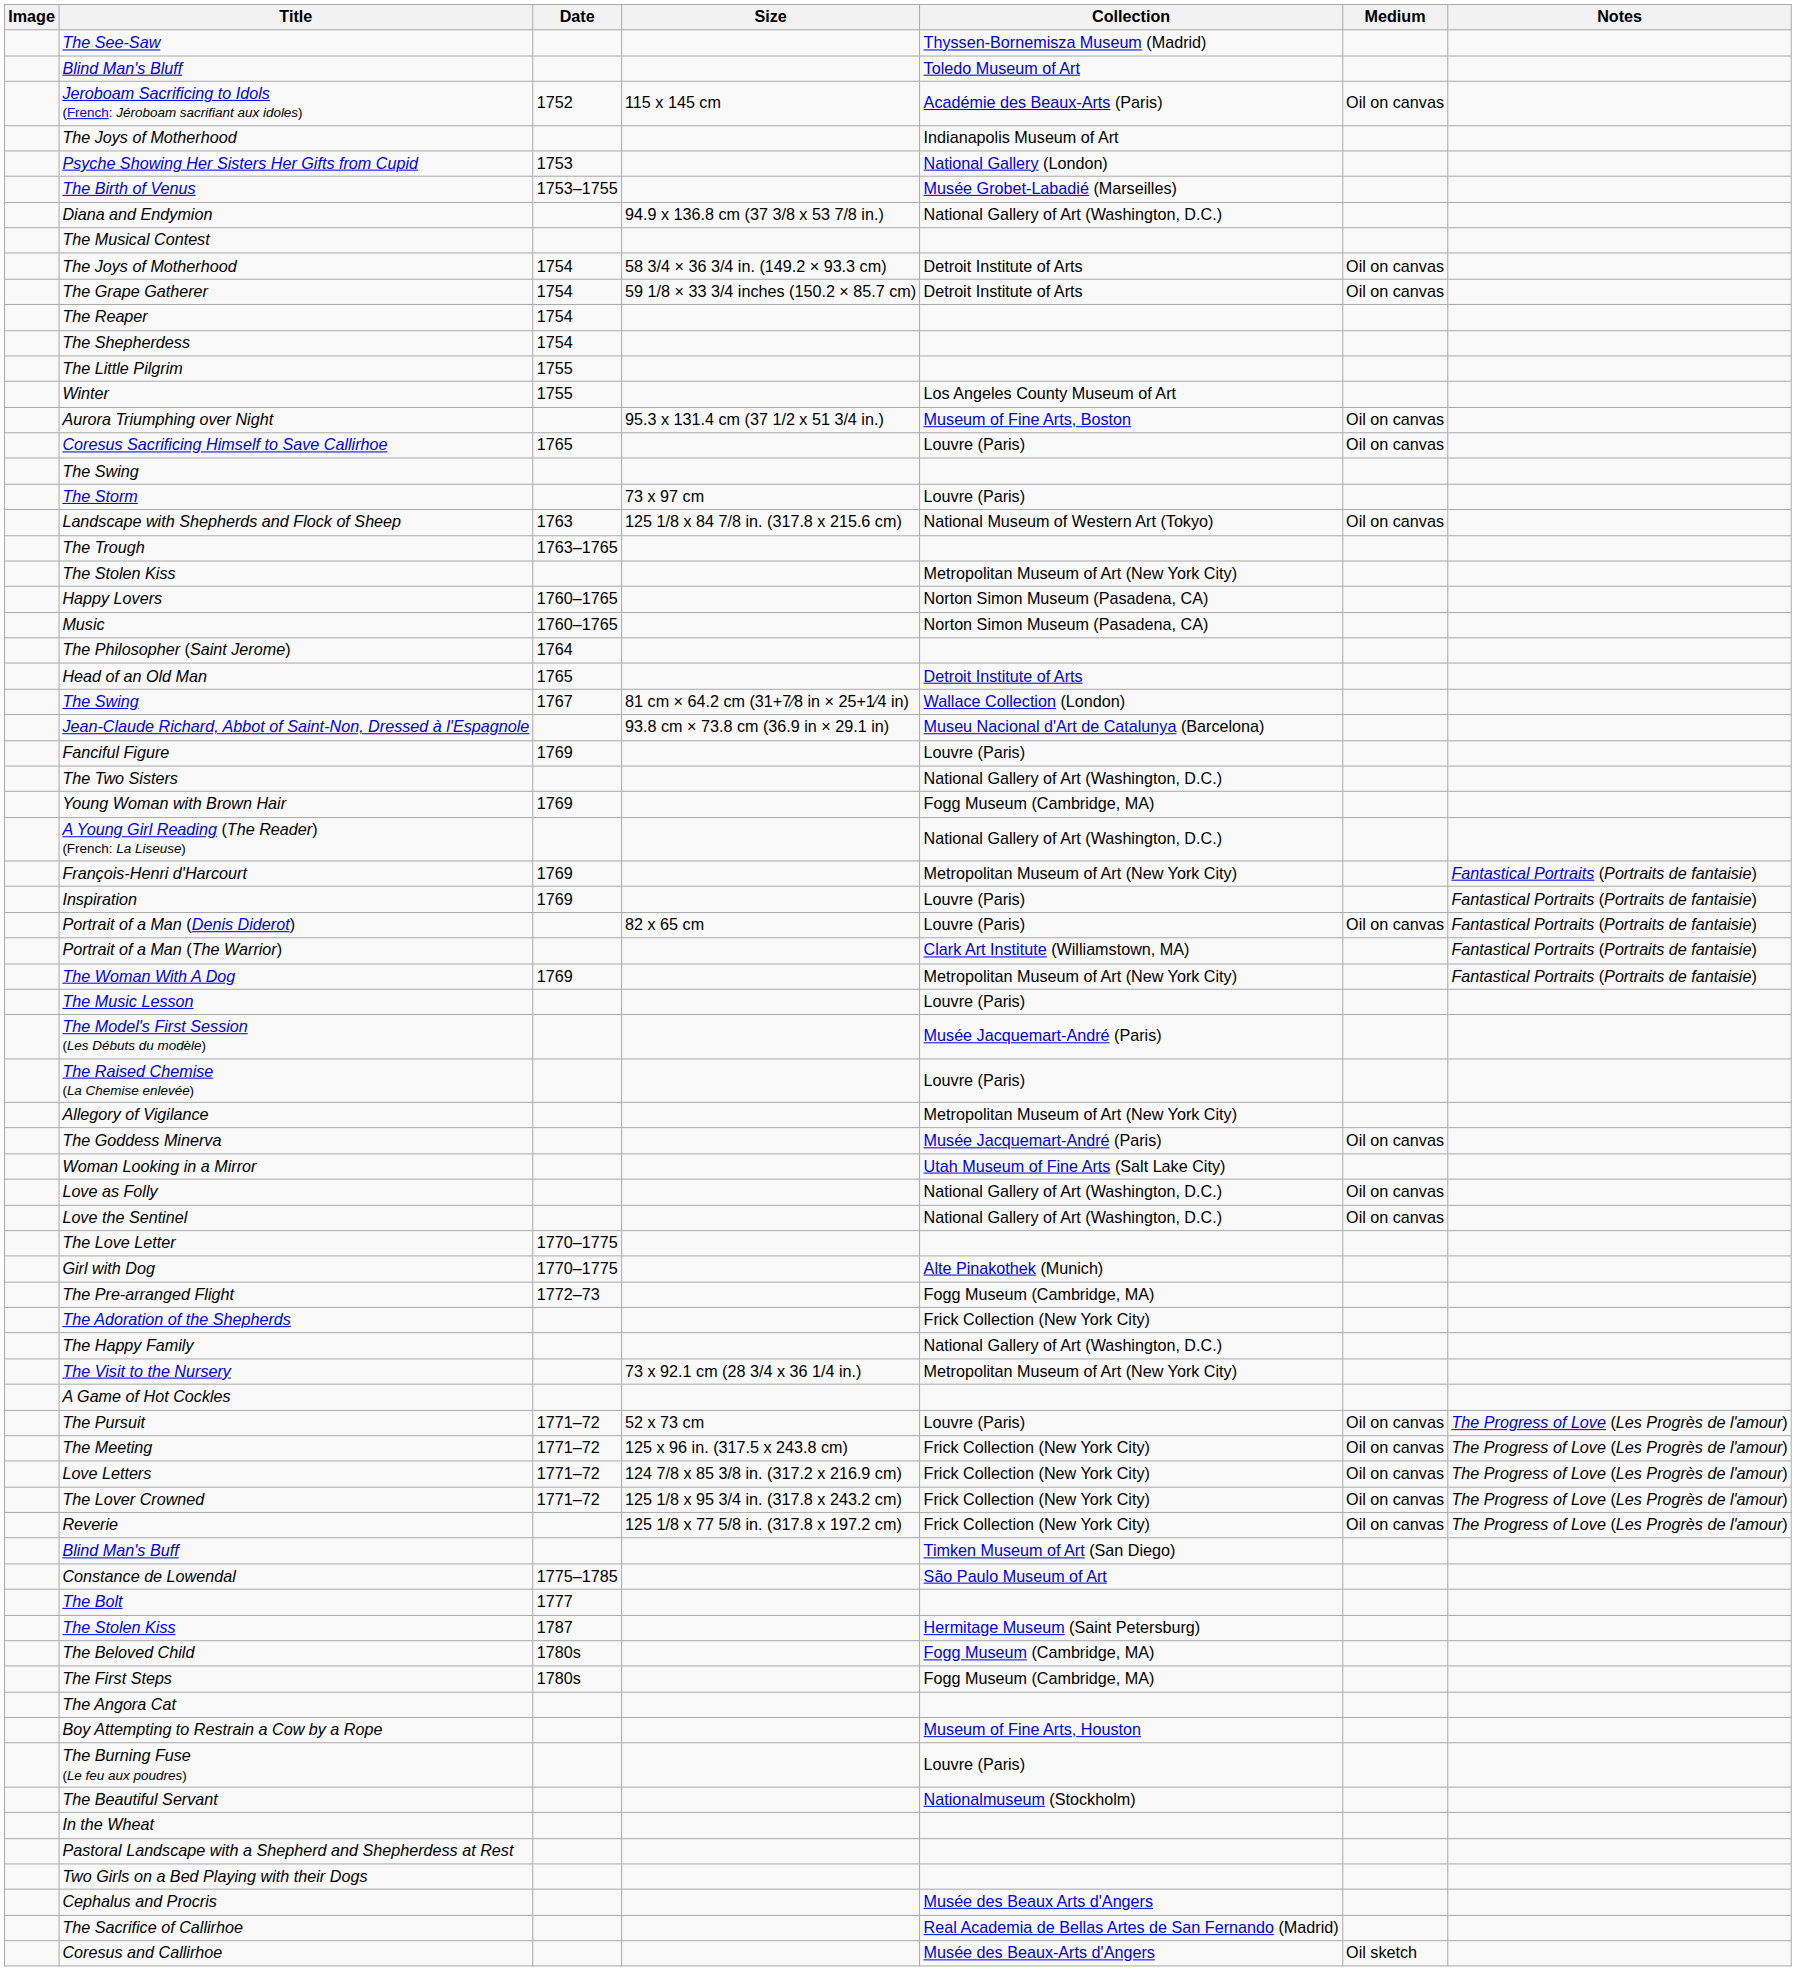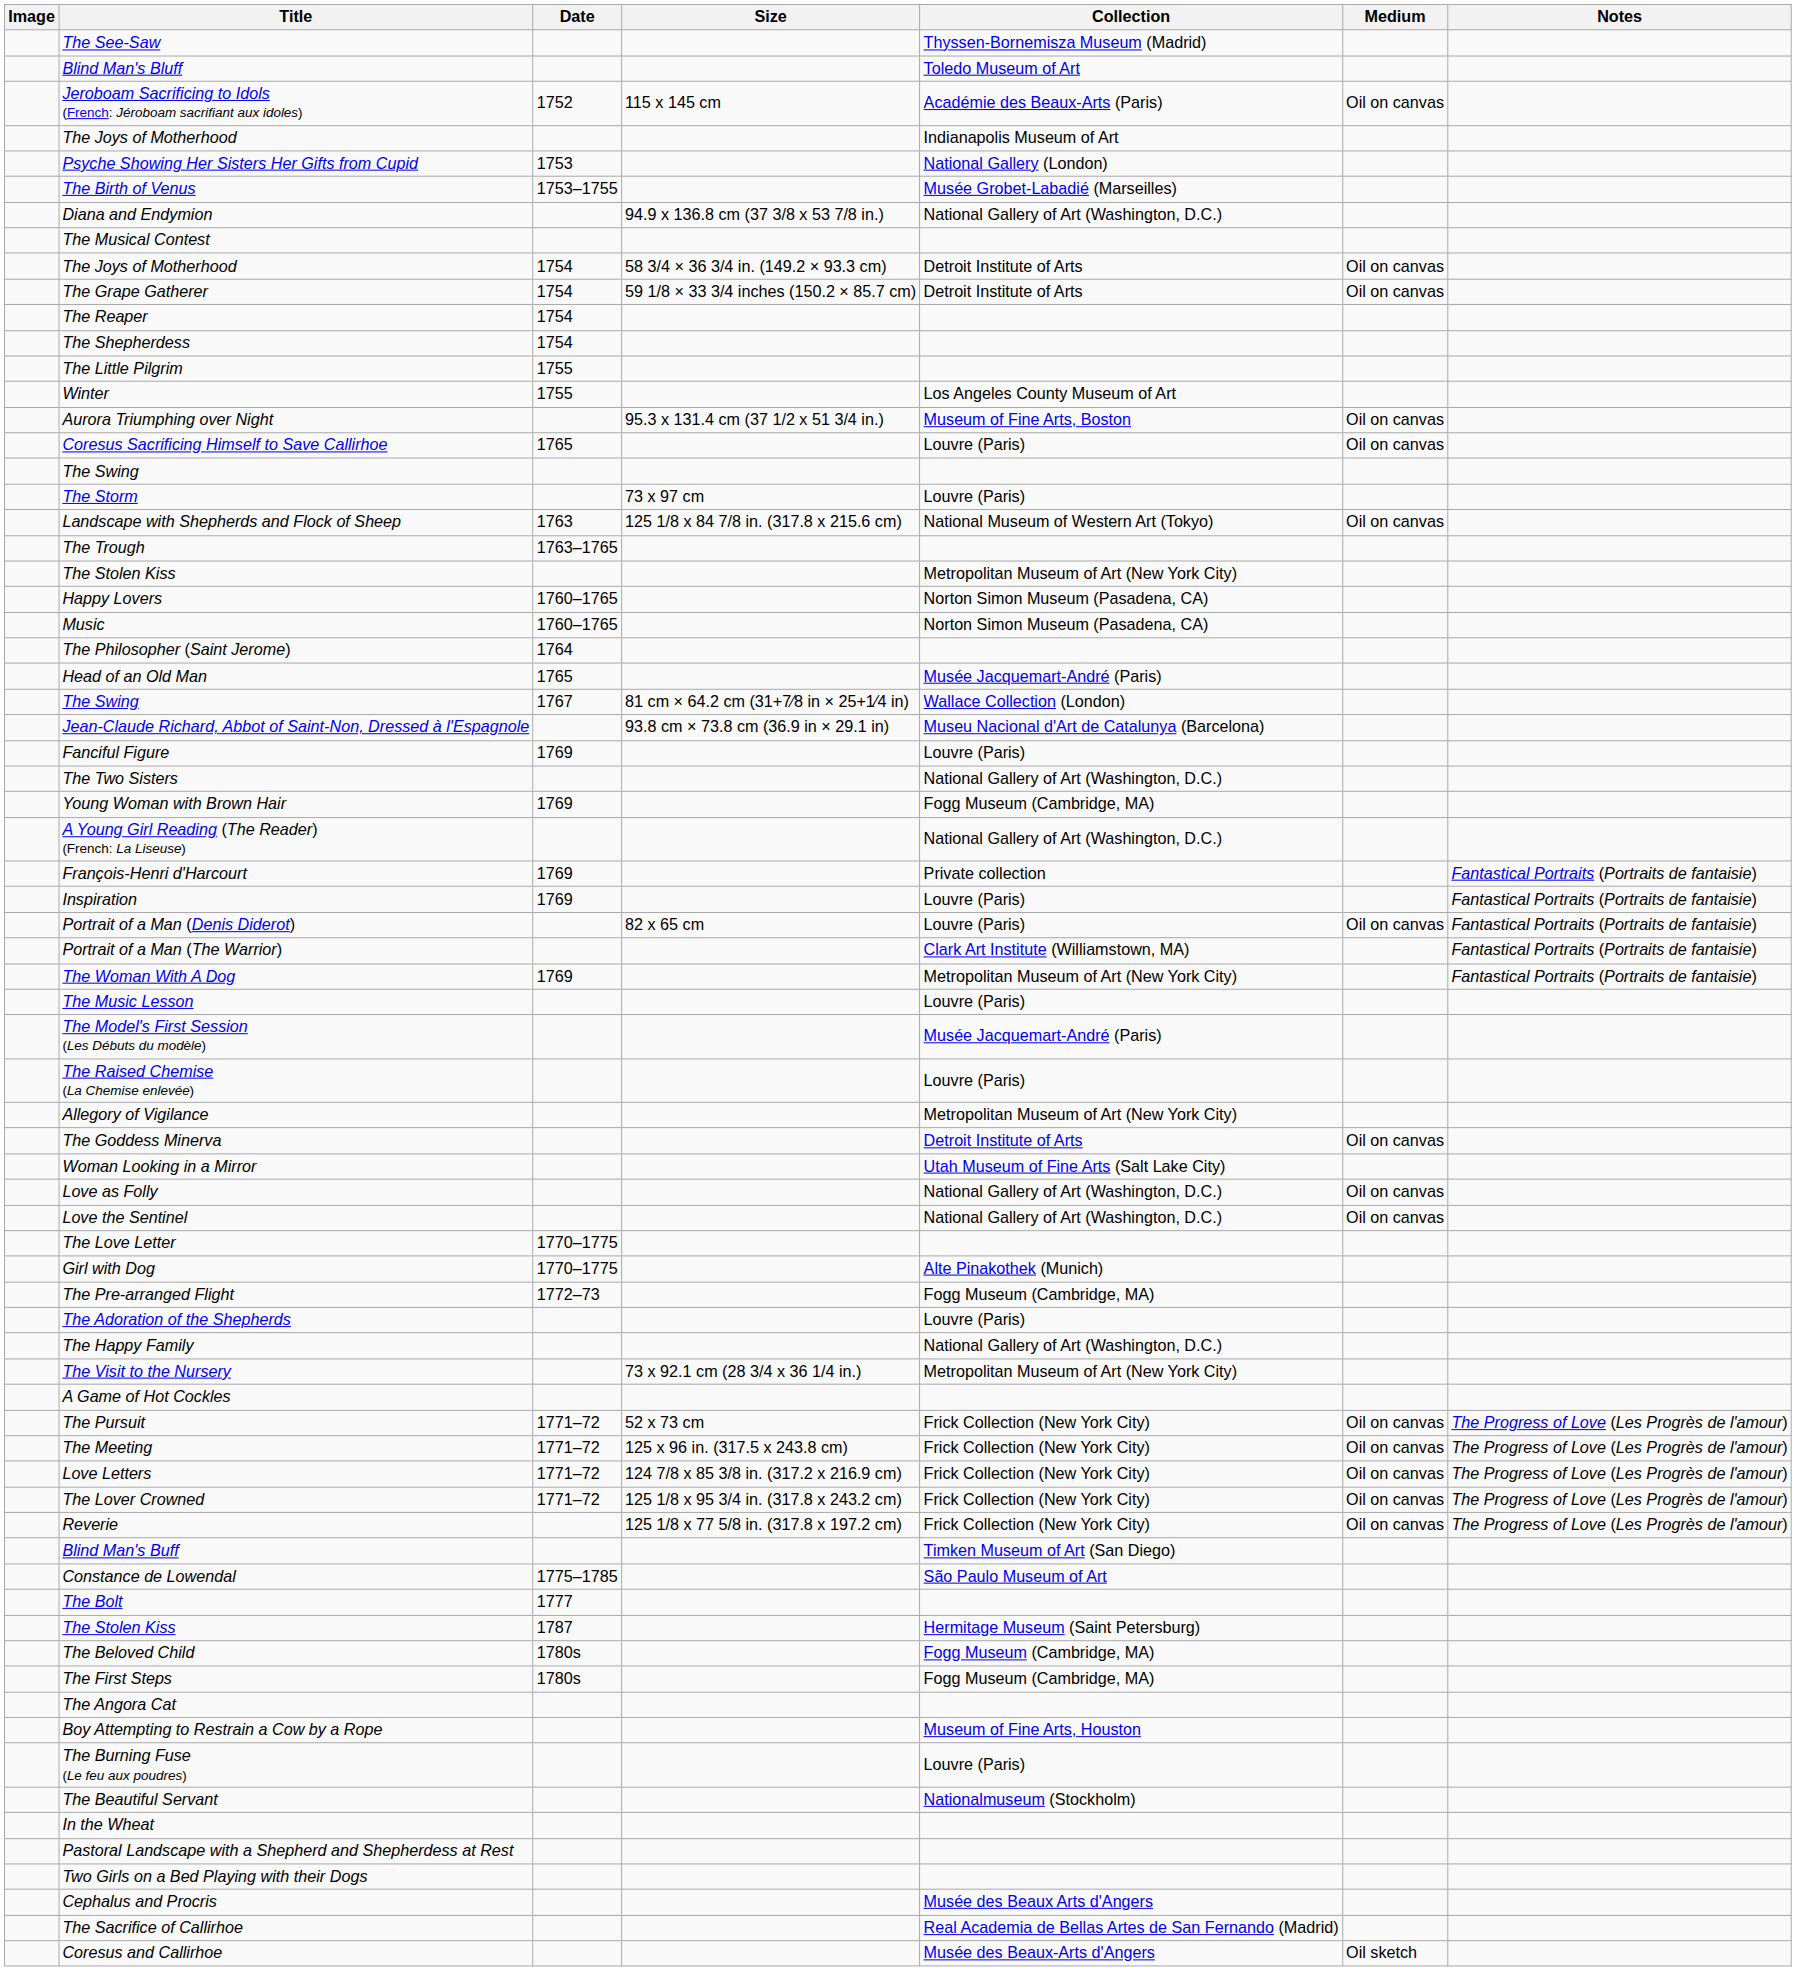Head of an Old Man | Collection: Detroit Institute of Arts -> Musée Jacquemart-André (Paris)
François-Henri d'Harcourt | Collection: Metropolitan Museum of Art (New York City) -> Private collection
The Goddess Minerva | Collection: Musée Jacquemart-André (Paris) -> Detroit Institute of Arts
The Adoration of the Shepherds | Collection: Frick Collection (New York City) -> Louvre (Paris)
The Pursuit | Collection: Louvre (Paris) -> Frick Collection (New York City)
